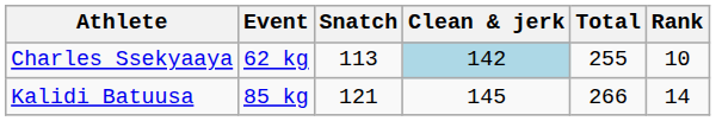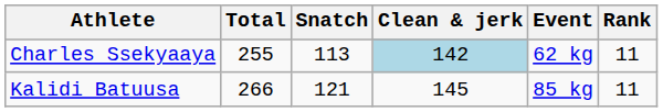columns swapped: Event <-> Total
Charles Ssekyaaya | Rank: 10 -> 11
Kalidi Batuusa | Rank: 14 -> 11
